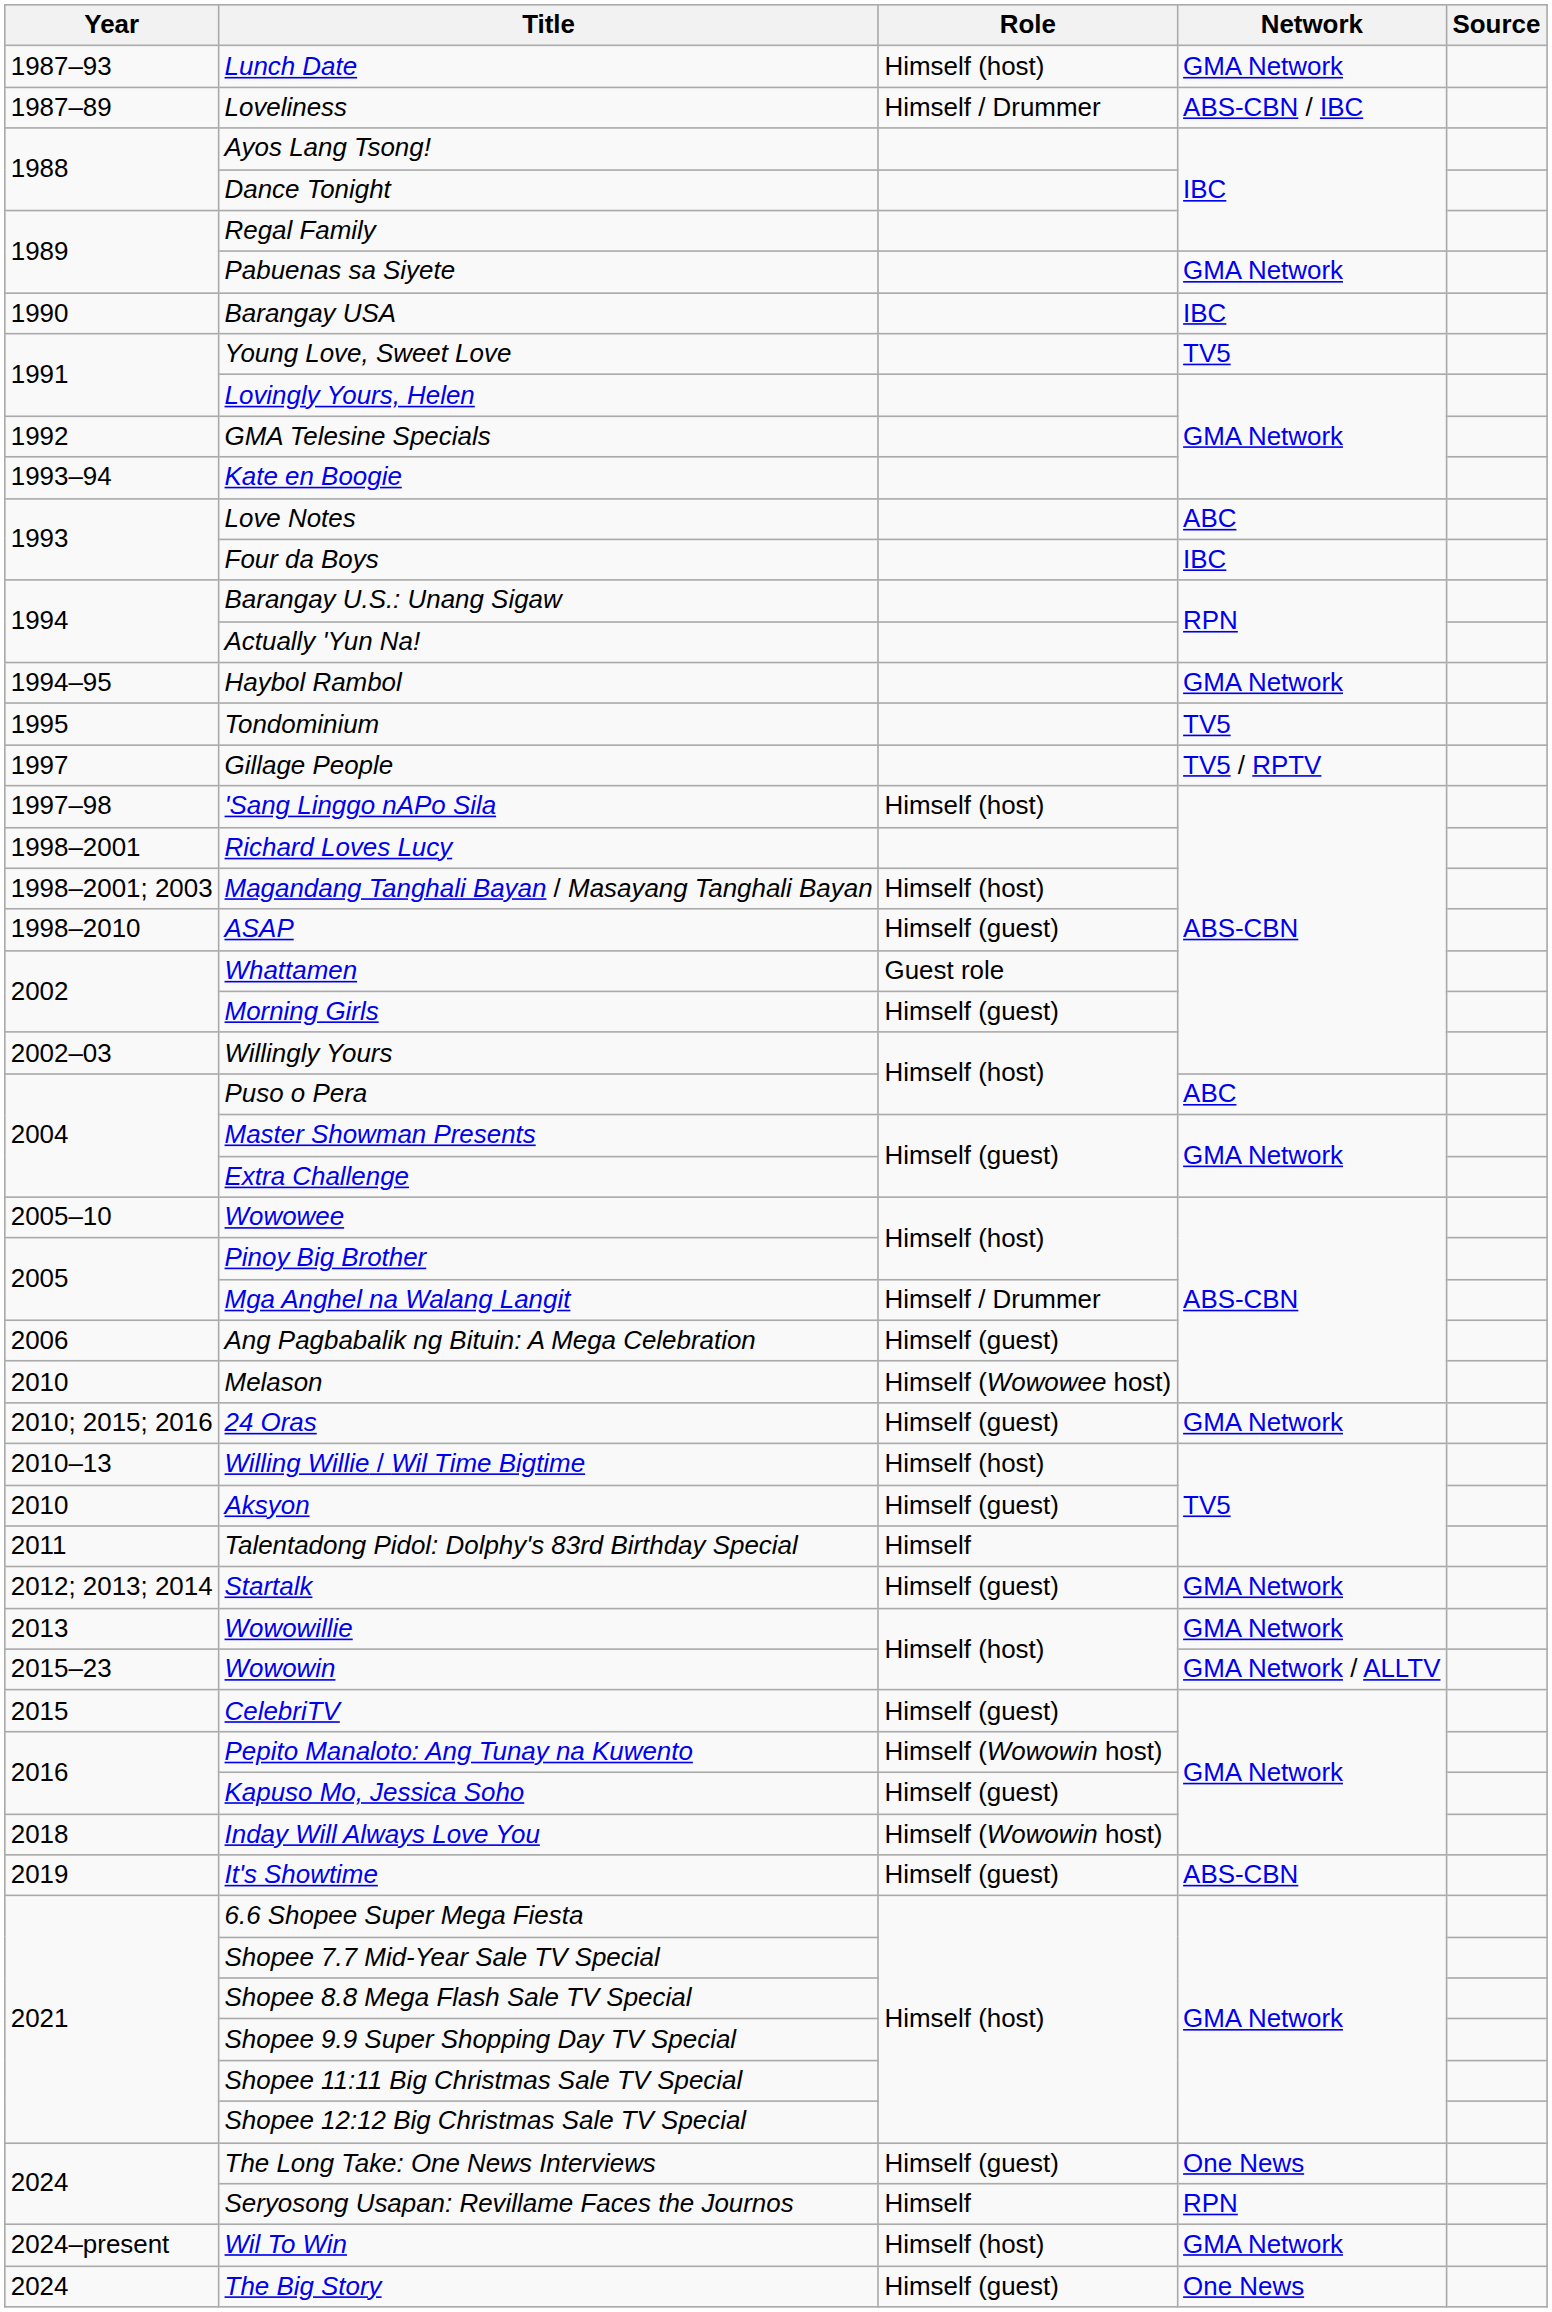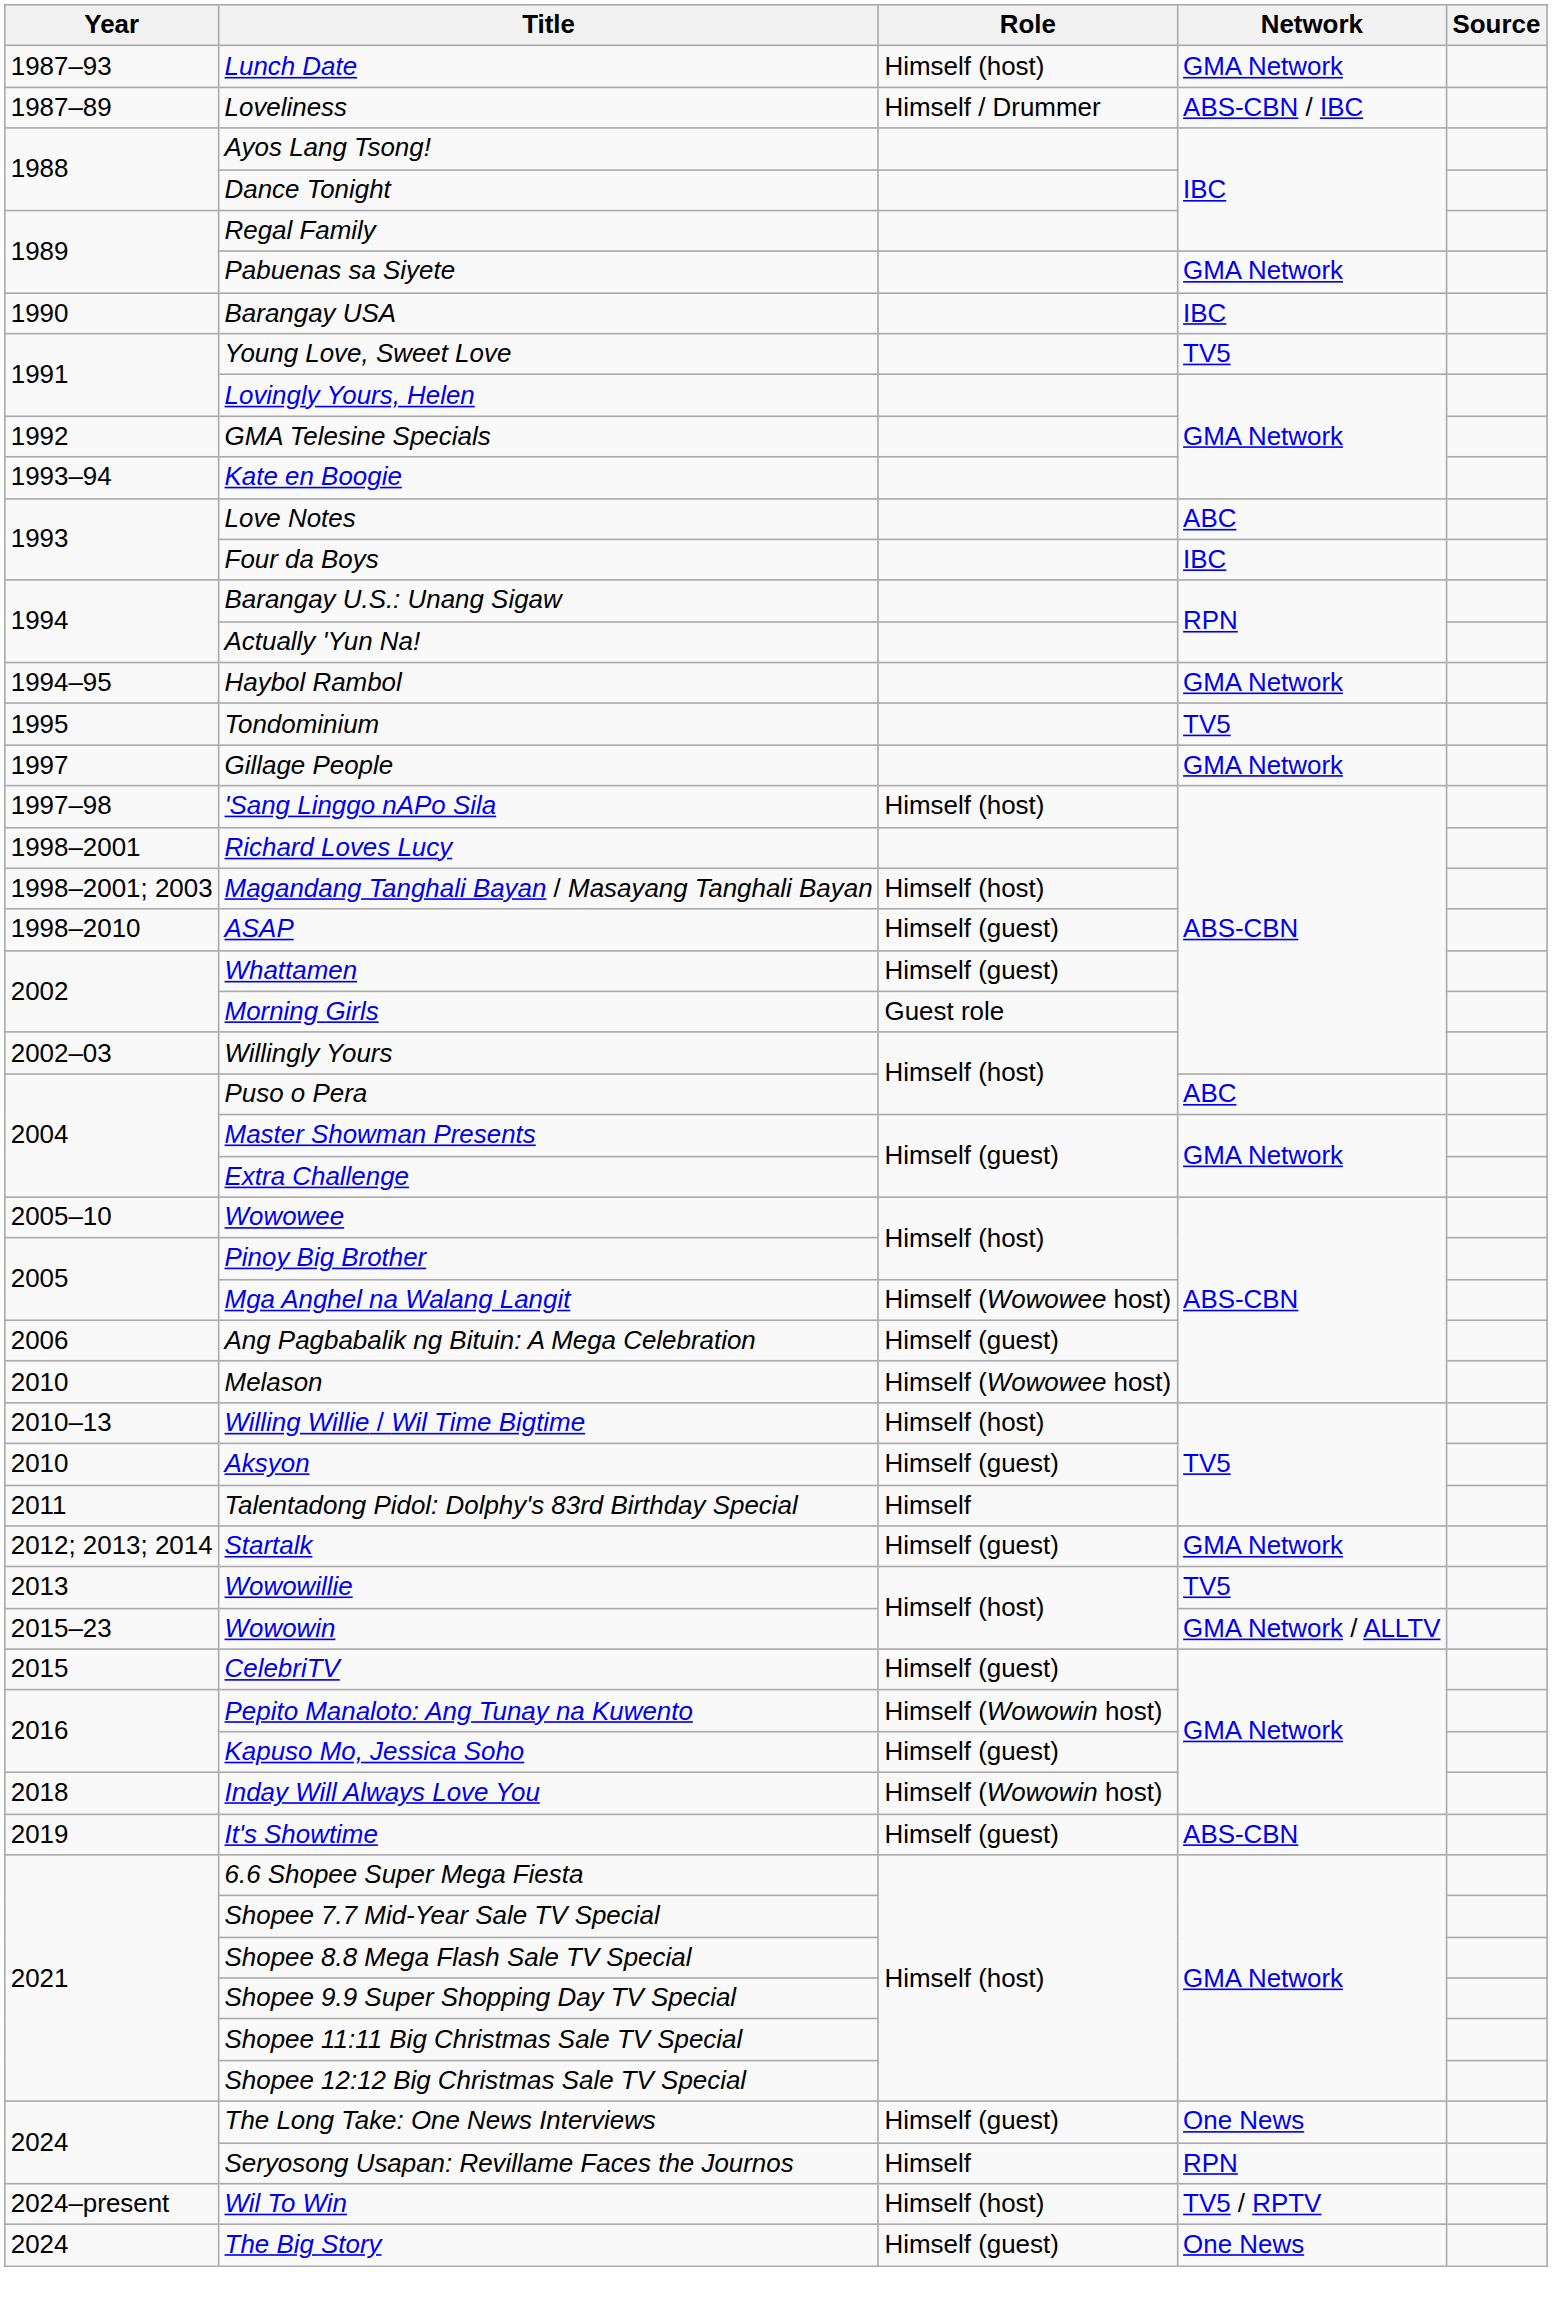Gillage People | Network: TV5 / RPTV -> GMA Network
Whattamen | Role: Guest role -> Himself (guest)
Morning Girls | Role: Himself (guest) -> Guest role
Mga Anghel na Walang Langit | Role: Himself / Drummer -> Himself (Wowowee host)
- row: 2010; 2015; 2016 | 24 Oras | Himself (guest) | GMA Network
Wowowillie | Network: GMA Network -> TV5
Wil To Win | Network: GMA Network -> TV5 / RPTV
